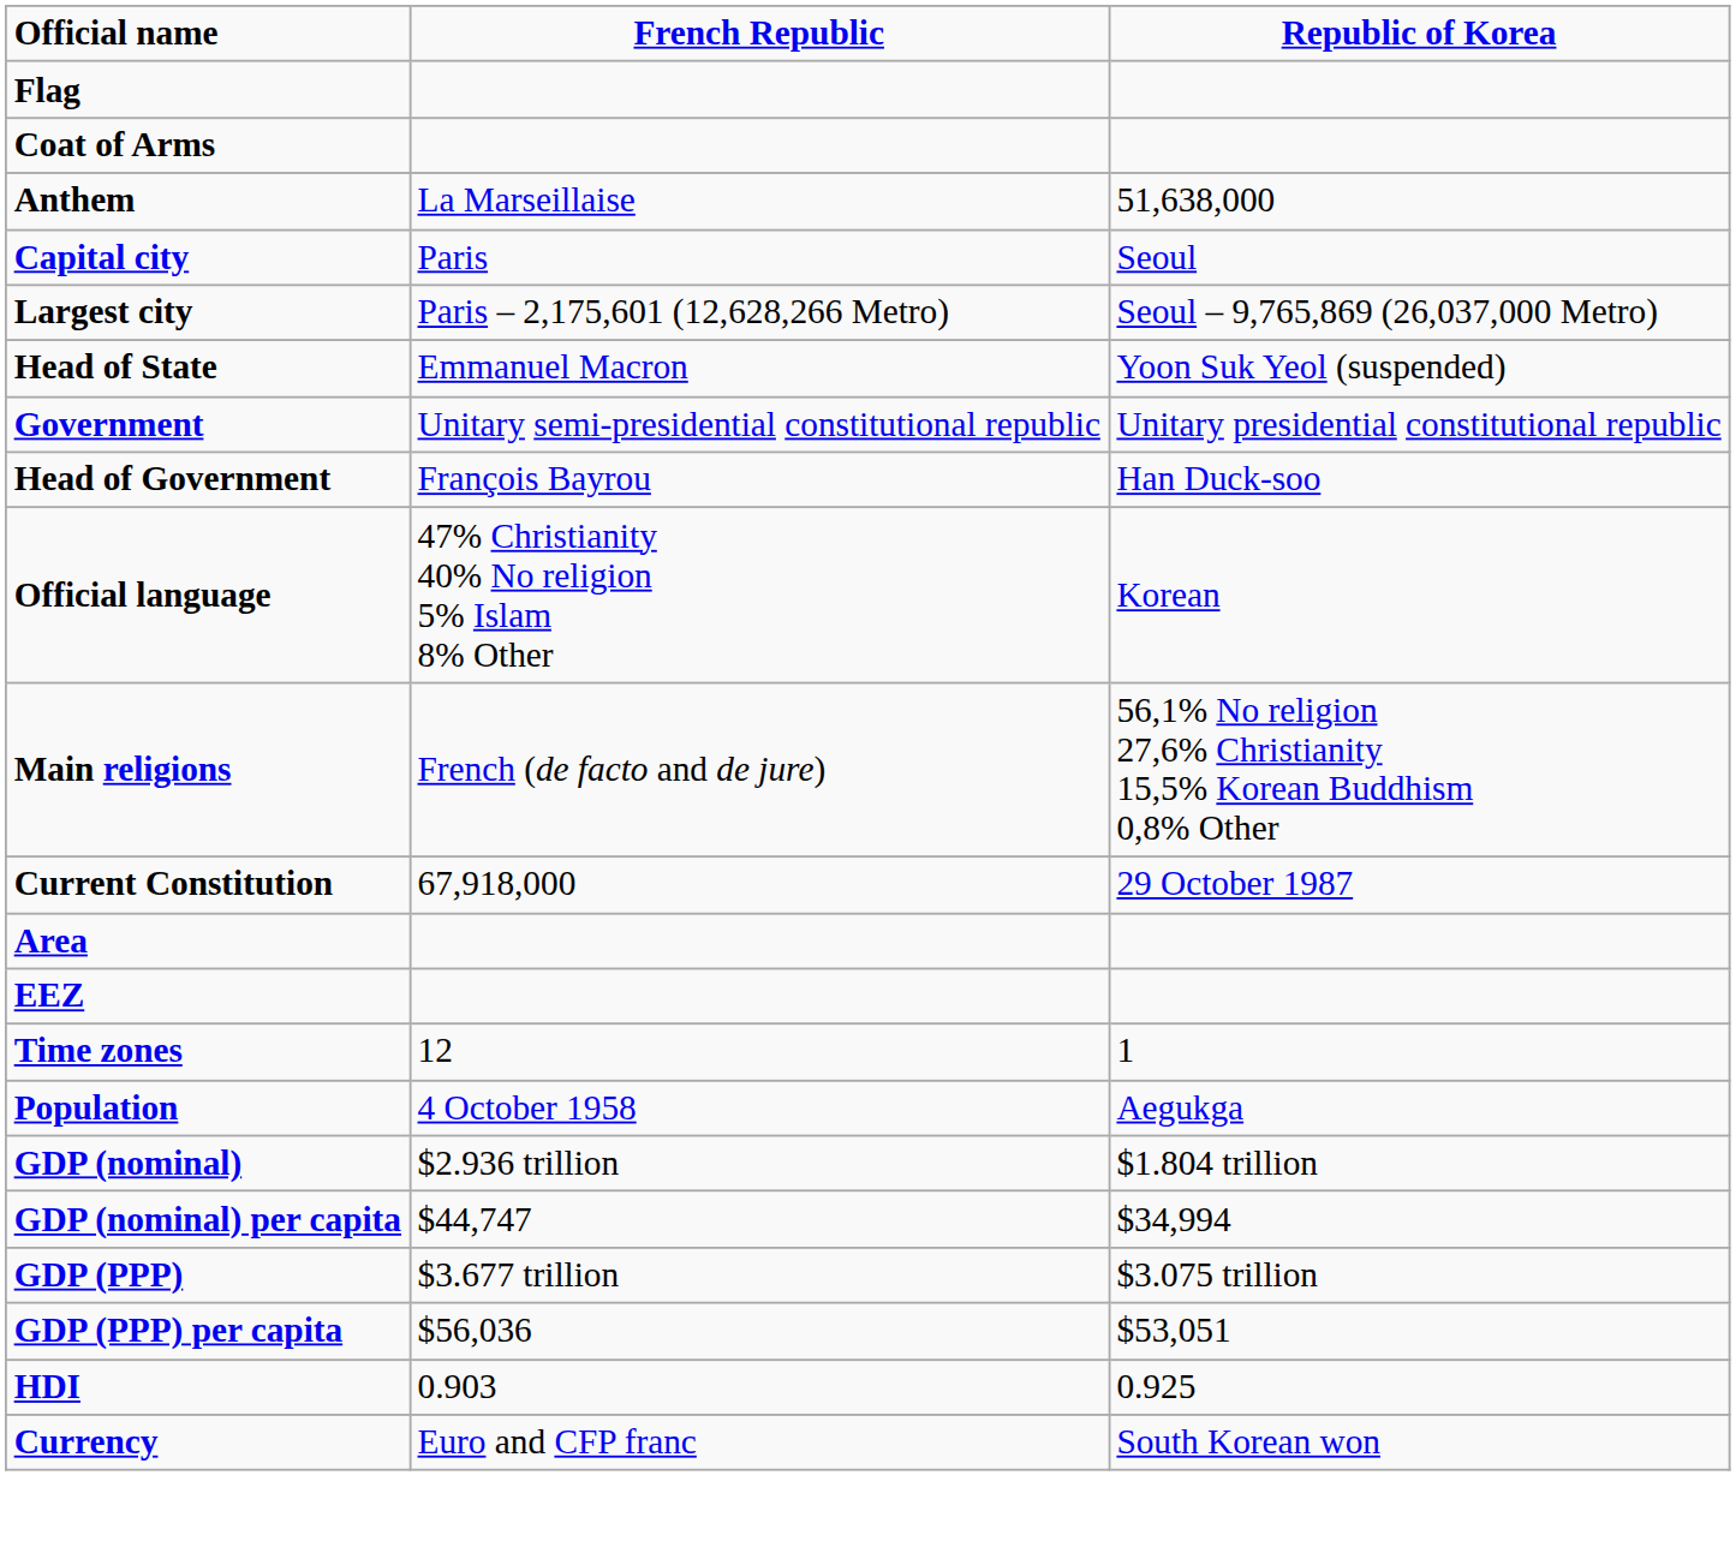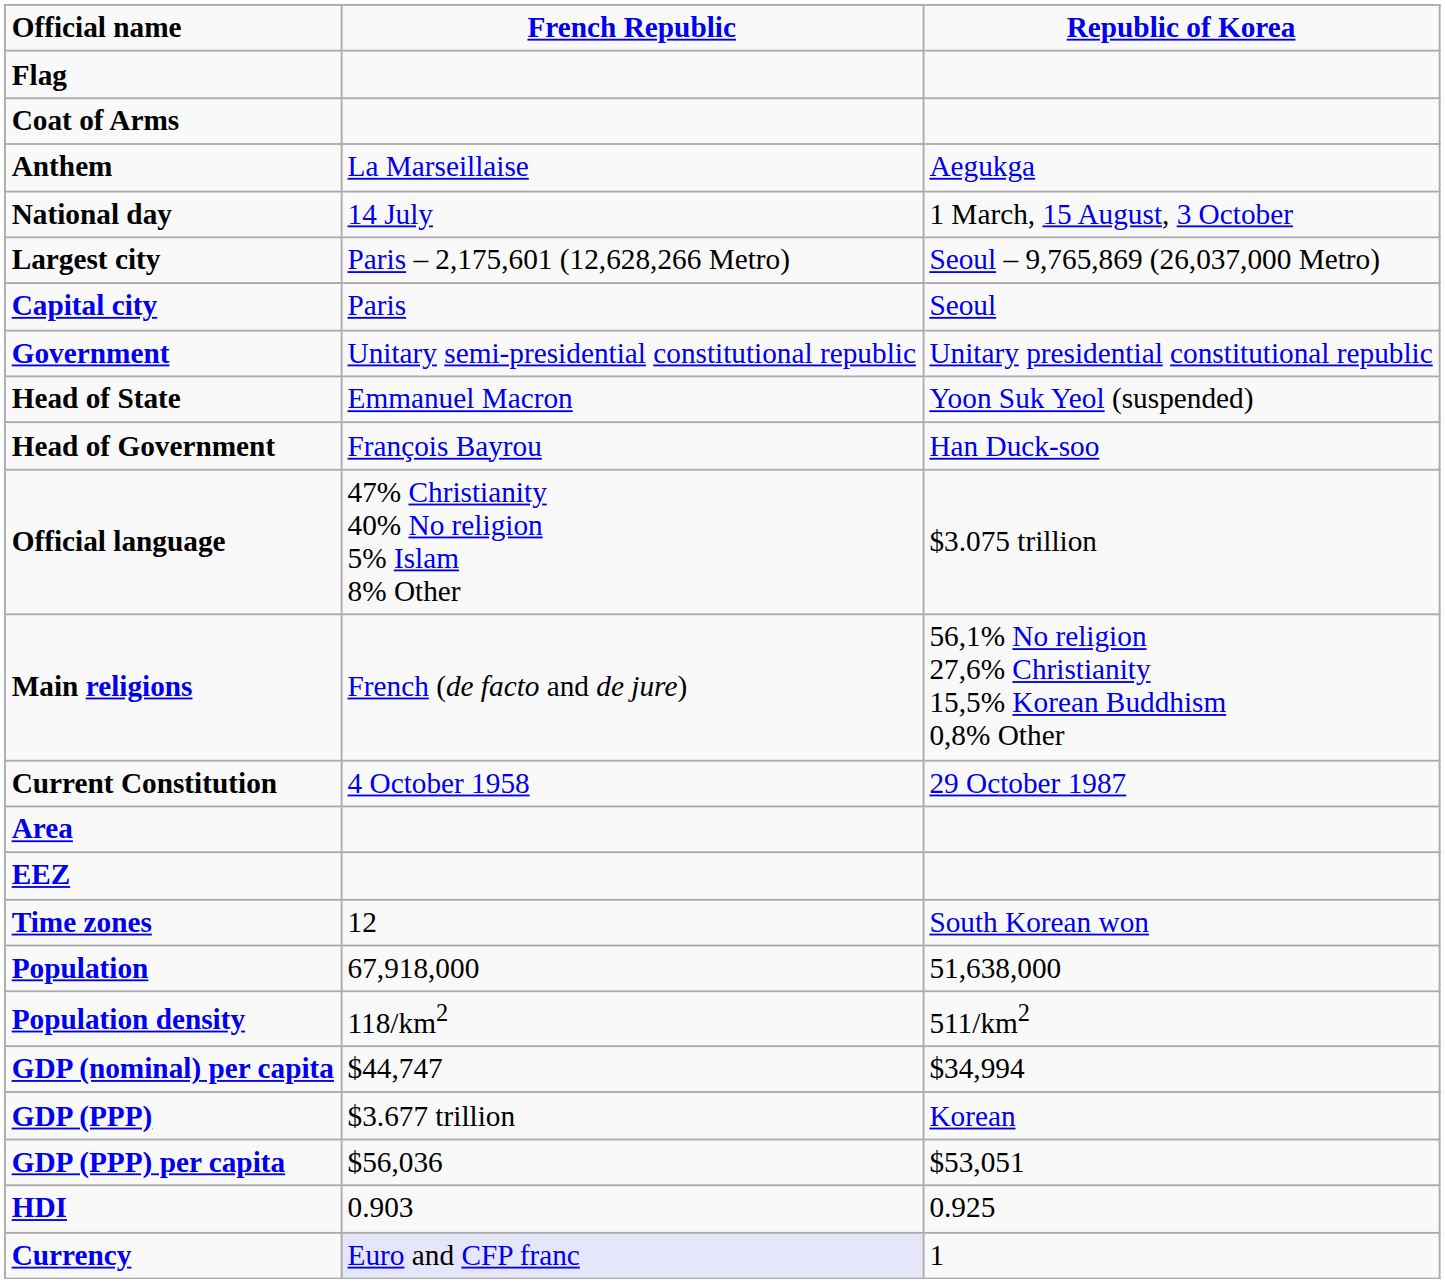Anthem | Republic of Korea: 51,638,000 -> Aegukga
+ row: National day | 14 July | 1 March, 15 August, 3 October
rows swapped: Capital city <-> Largest city
rows swapped: Government <-> Head of State
Official language | Republic of Korea: Korean -> $3.075 trillion
Current Constitution | French Republic: 67,918,000 -> 4 October 1958
Time zones | Republic of Korea: 1 -> South Korean won
Population | French Republic: 4 October 1958 -> 67,918,000
Population | Republic of Korea: Aegukga -> 51,638,000
+ row: Population density | 118/km2 | 511/km2
- row: GDP (nominal) | $2.936 trillion | $1.804 trillion
GDP (PPP) | Republic of Korea: $3.075 trillion -> Korean
Currency | French Republic: no background -> lavender background
Currency | Republic of Korea: South Korean won -> 1
